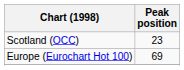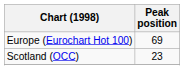rows swapped: Europe (Eurochart Hot 100) <-> Scotland (OCC)
